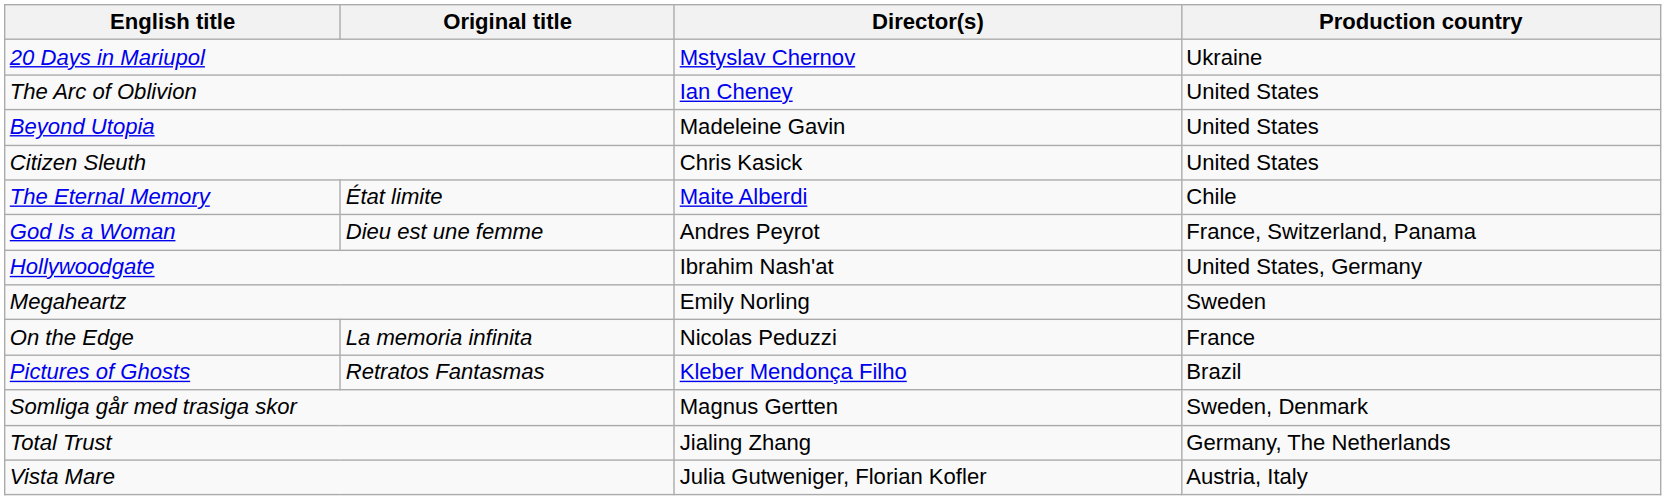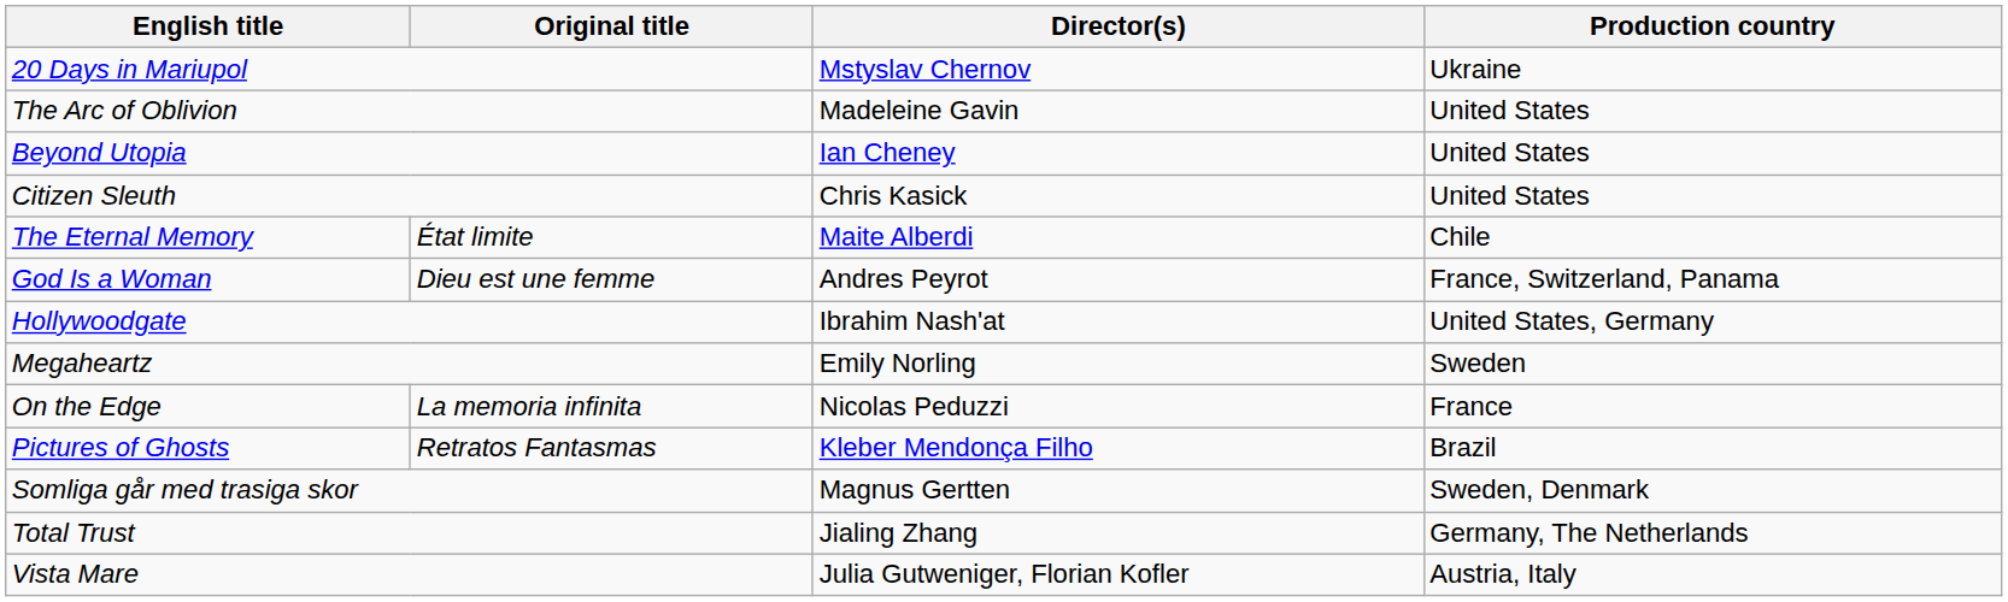The Arc of Oblivion | Director(s): Ian Cheney -> Madeleine Gavin
Beyond Utopia | Director(s): Madeleine Gavin -> Ian Cheney
